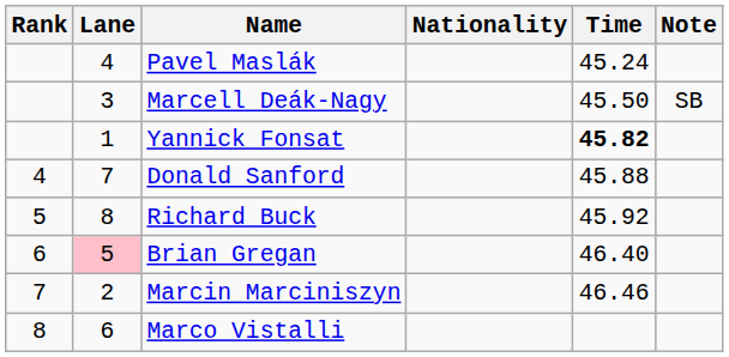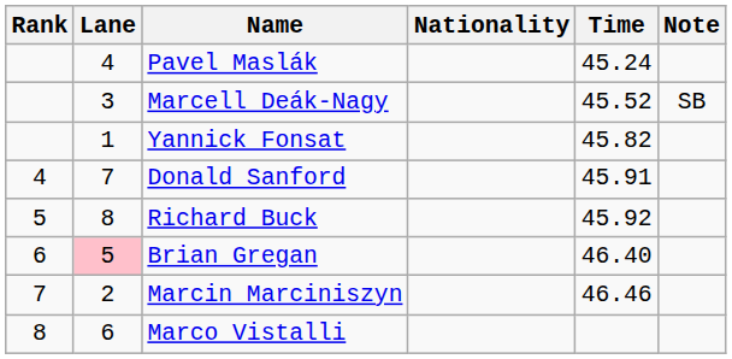Marcell Deák-Nagy | Time: 45.50 -> 45.52
Yannick Fonsat | Time: bold -> normal
Donald Sanford | Time: 45.88 -> 45.91
